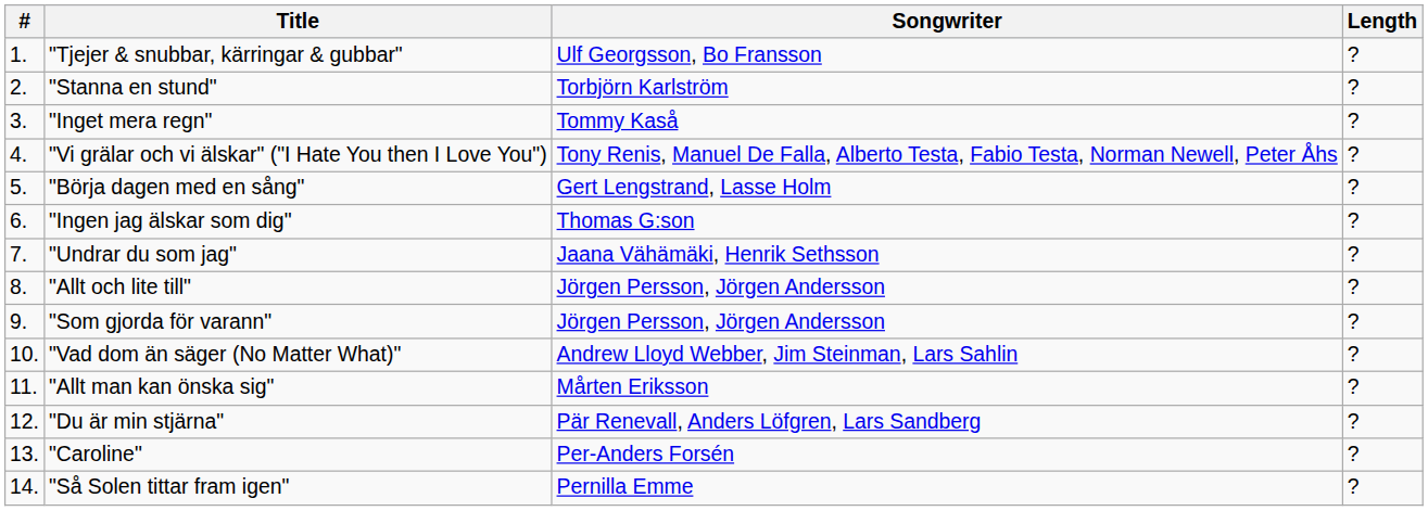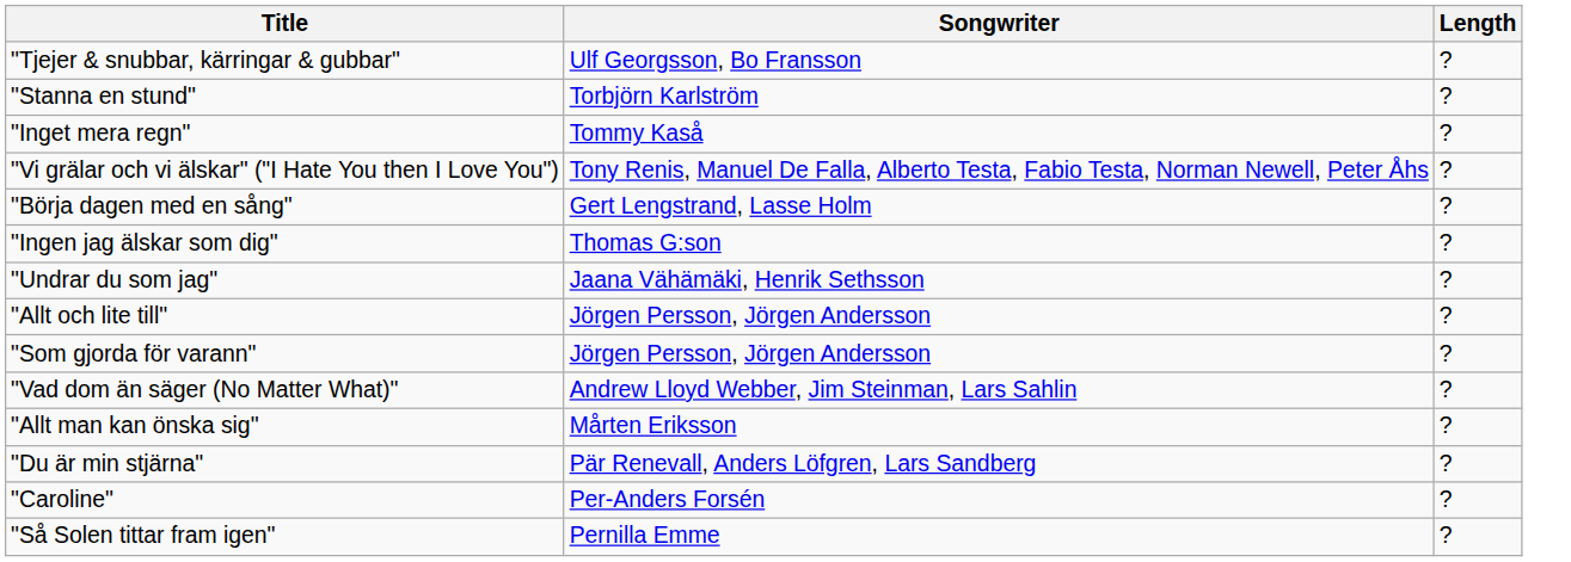- column: # | 1. | 2. | 3. | 4. | 5. | 6. | 7. | 8. | 9. | 10. | 11. | 12. | 13. | 14.
